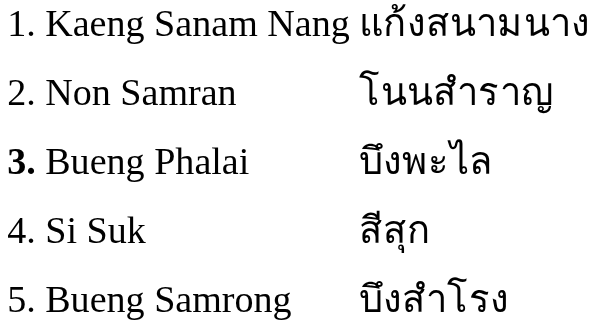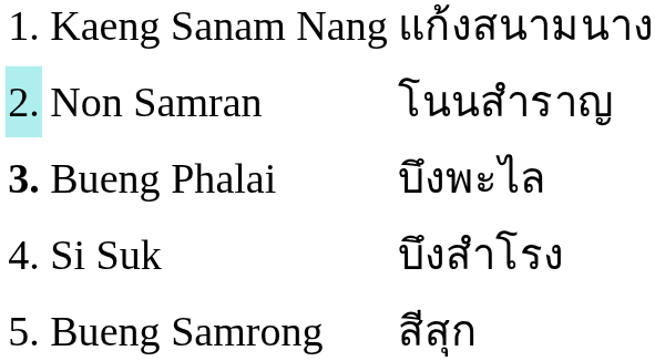Non Samran | column 1: no background -> paleturquoise background
Si Suk | column 3: สีสุก -> บึงสำโรง
Bueng Samrong | column 3: บึงสำโรง -> สีสุก
